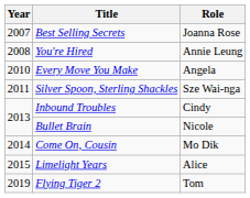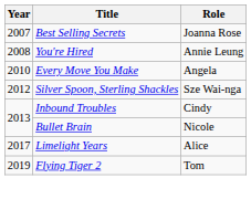Silver Spoon, Sterling Shackles | Year: 2011 -> 2012
- row: 2014 | Come On, Cousin | Mo Dik
Limelight Years | Year: 2015 -> 2017
